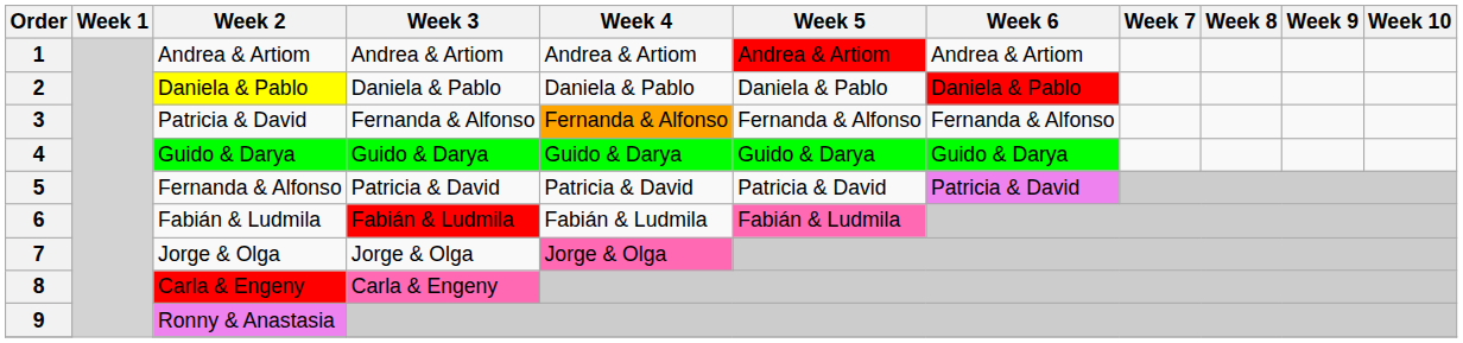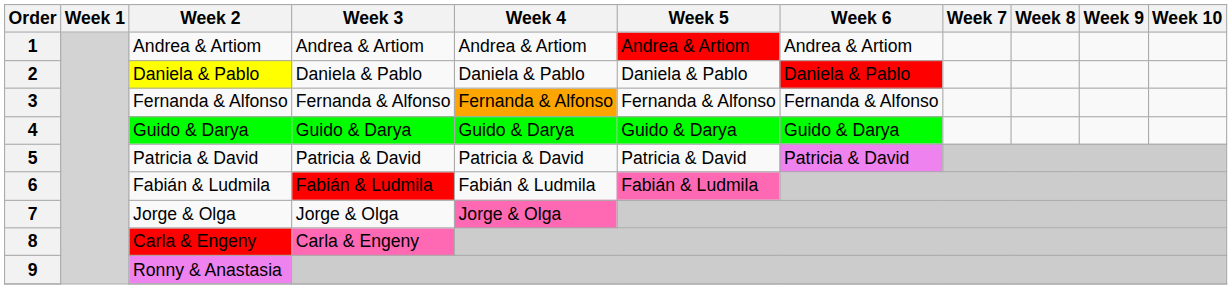3 | Week 2: Patricia & David -> Fernanda & Alfonso
5 | Week 2: Fernanda & Alfonso -> Patricia & David
